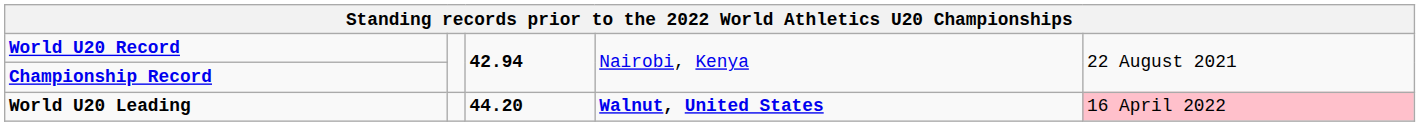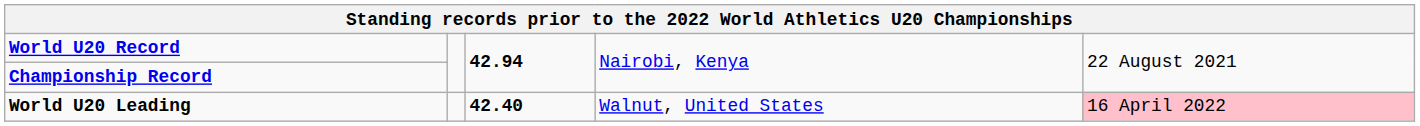World U20 Leading | column 3: 44.20 -> 42.40
World U20 Leading | column 4: bold -> normal
